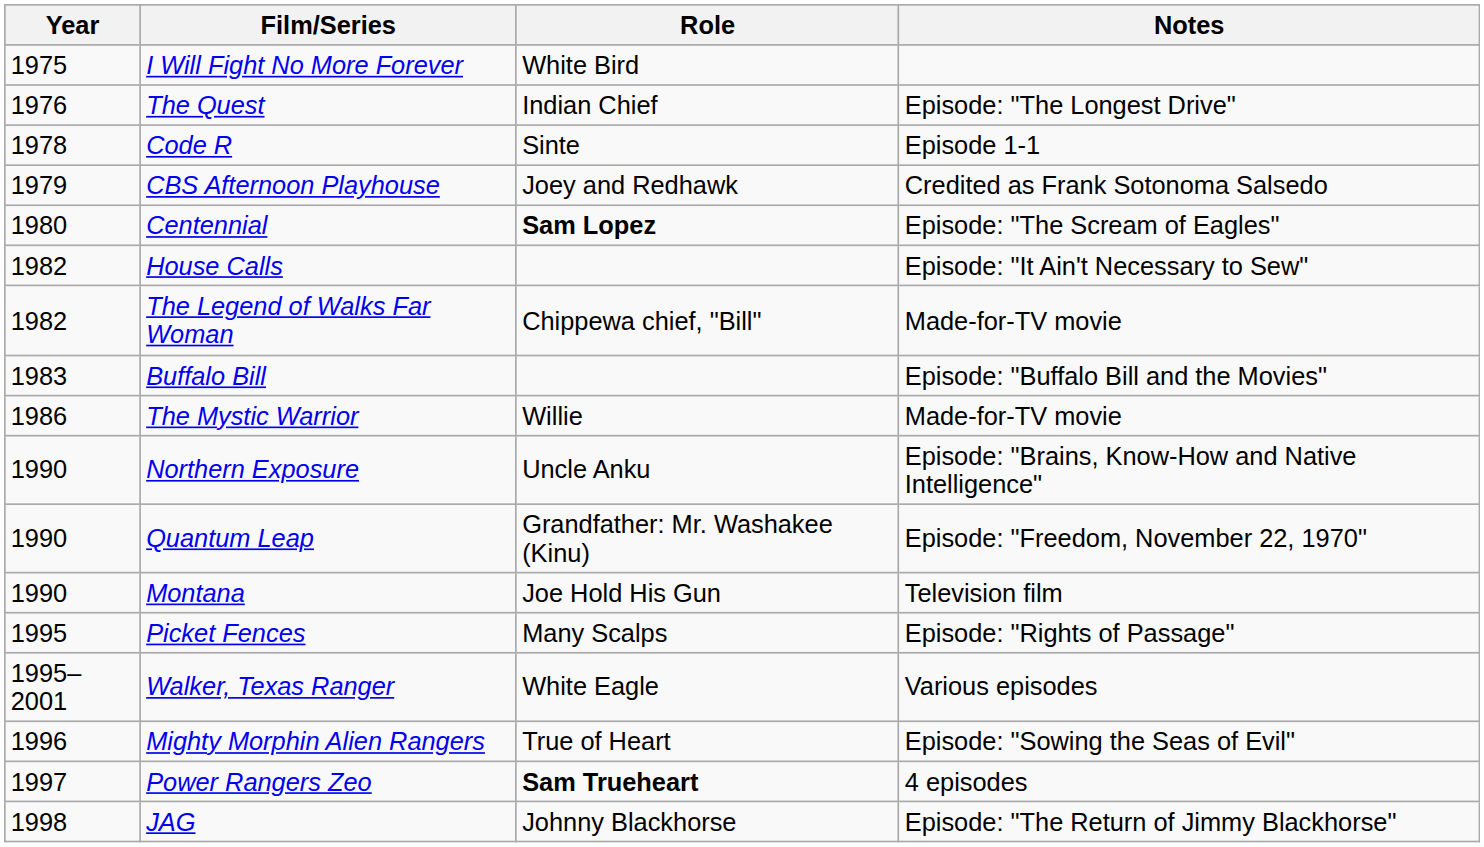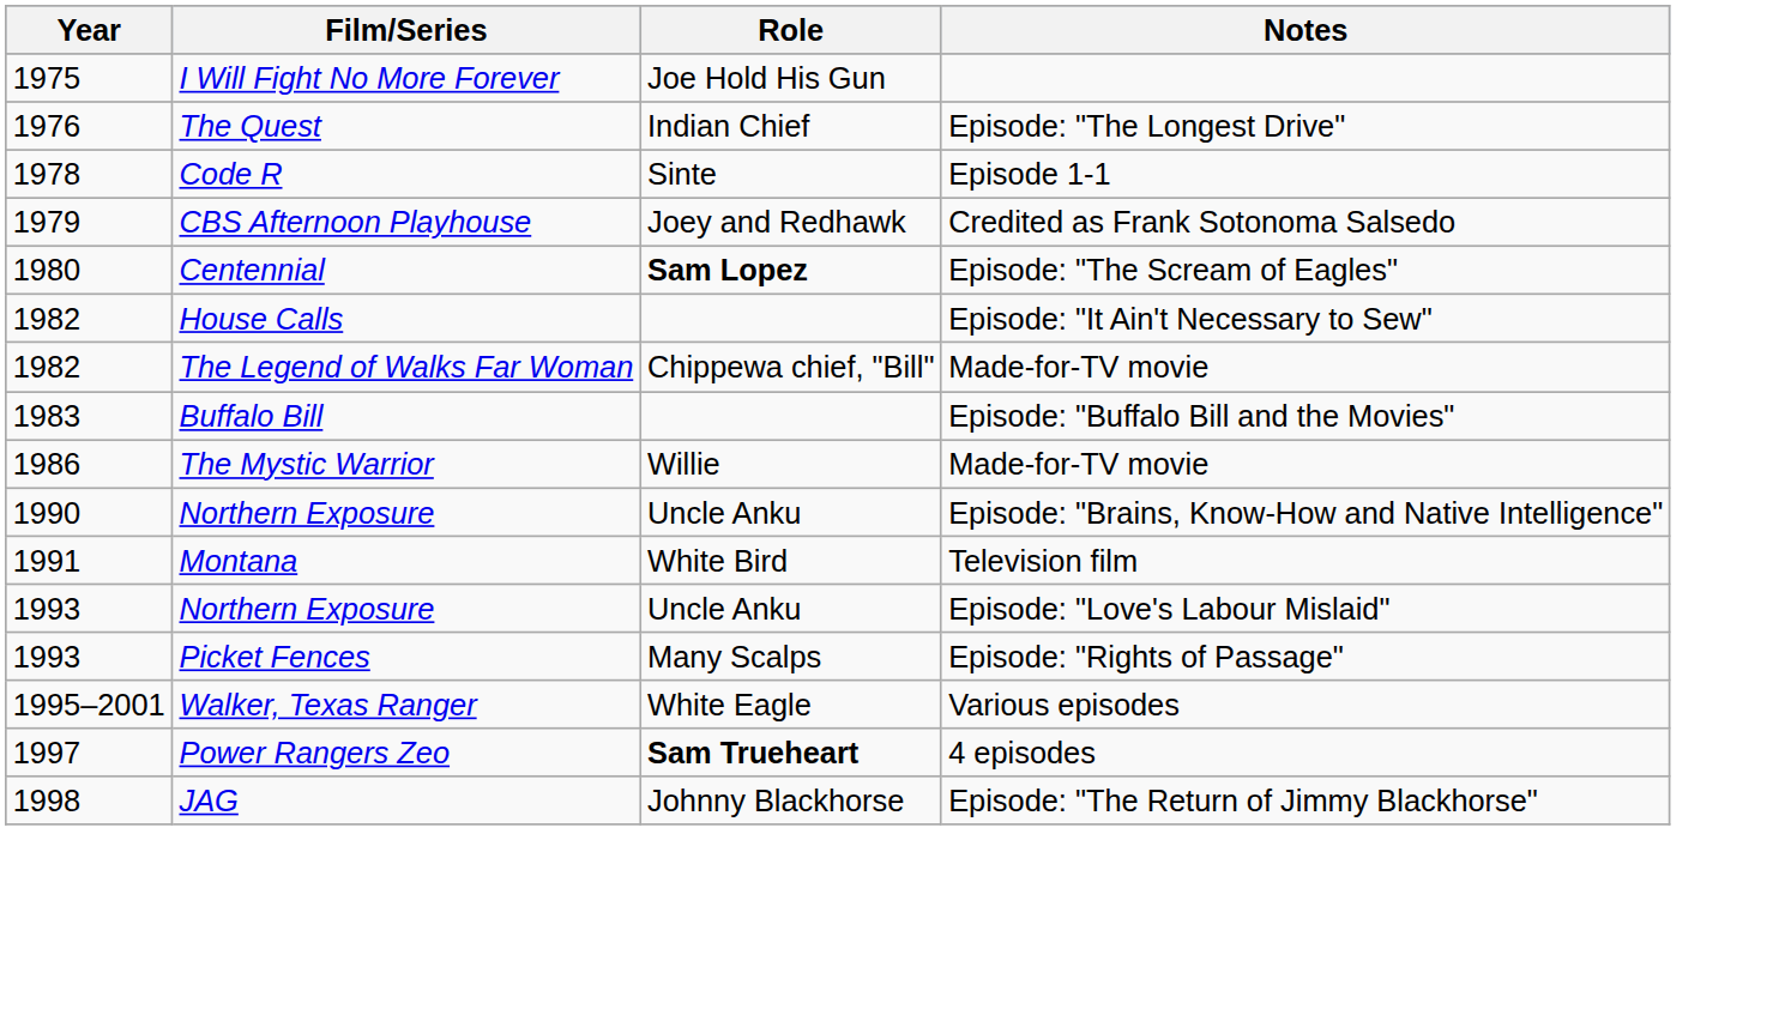I Will Fight No More Forever | Role: White Bird -> Joe Hold His Gun
- row: 1990 | Quantum Leap | Grandfather: Mr. Washakee (Kinu) | Episode: "Freedom, November 22, 1970"
Montana | Year: 1990 -> 1991
Montana | Role: Joe Hold His Gun -> White Bird
+ row: 1993 | Northern Exposure | Uncle Anku | Episode: "Love's Labour Mislaid"
Picket Fences | Year: 1995 -> 1993
- row: 1996 | Mighty Morphin Alien Rangers | True of Heart | Episode: "Sowing the Seas of Evil"
